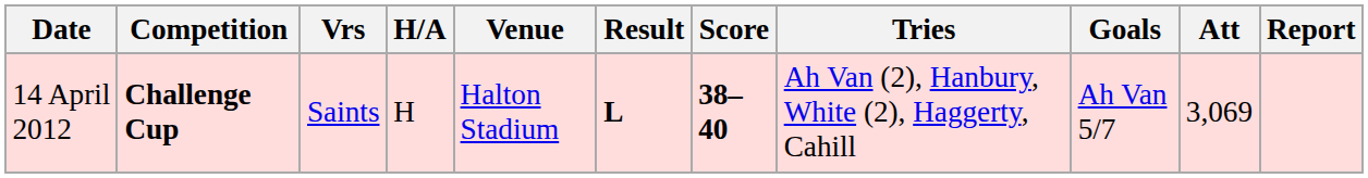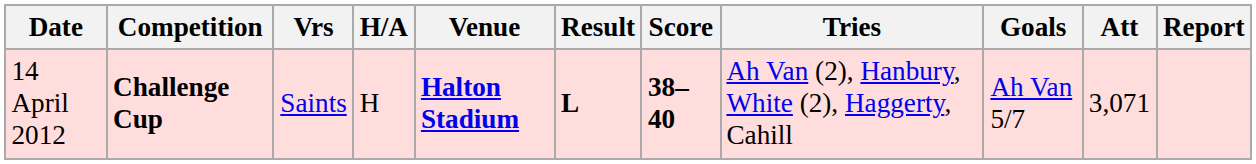14 April 2012 | Venue: normal -> bold
14 April 2012 | Att: 3,069 -> 3,071
